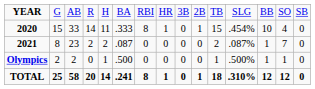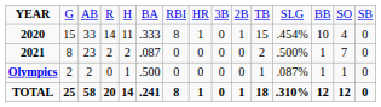2021 | column 12: .087% -> .500%
Olympics | column 12: .500% -> .087%
